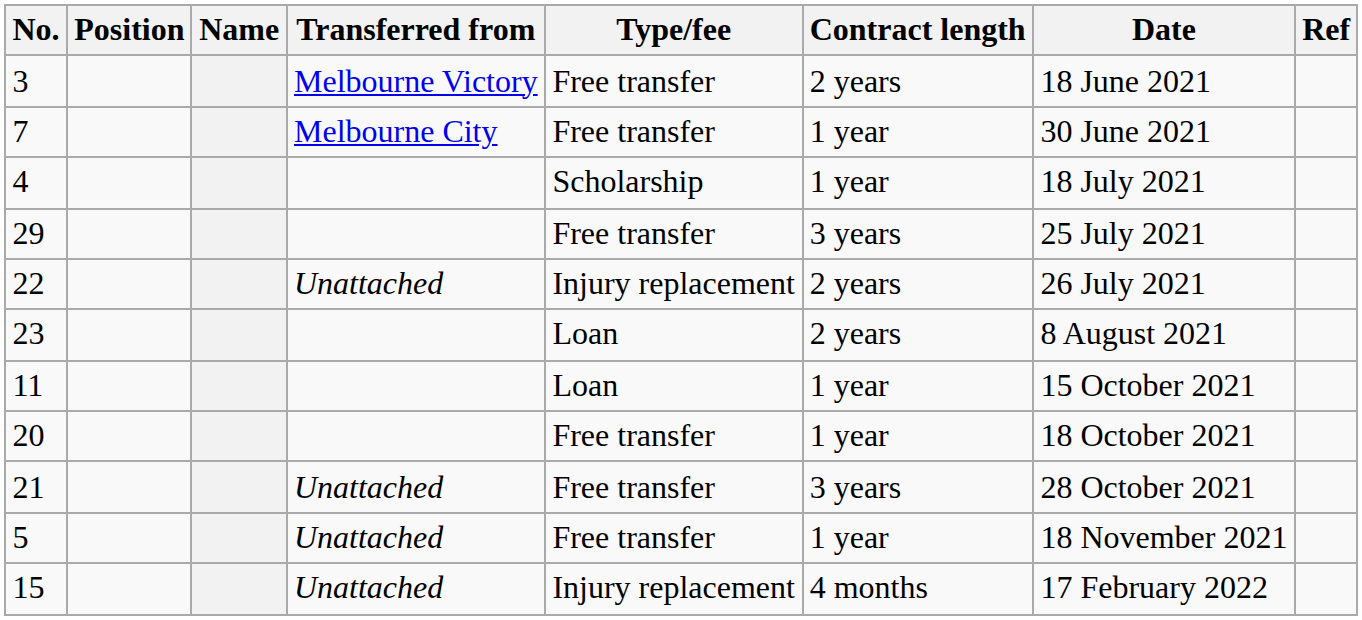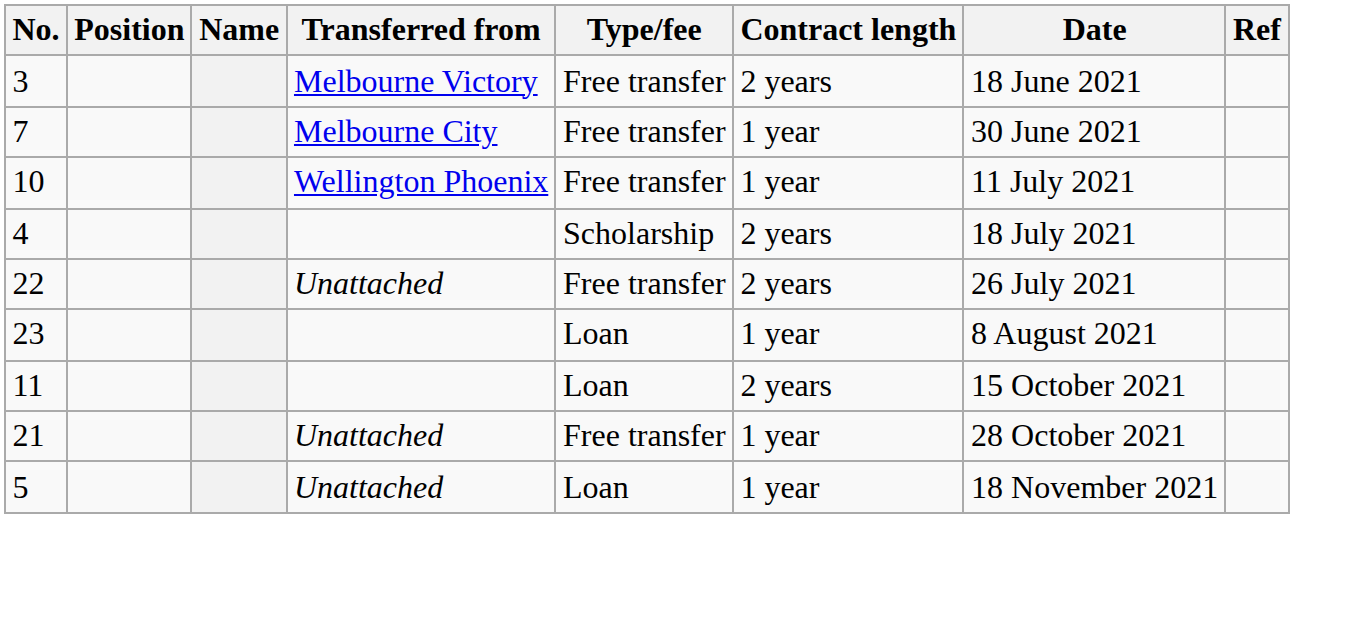+ row: 10 | Wellington Phoenix | Free transfer | 1 year | 11 July 2021
4 | Contract length: 1 year -> 2 years
- row: 29 | Free transfer | 3 years | 25 July 2021
22 | Type/fee: Injury replacement -> Free transfer
23 | Contract length: 2 years -> 1 year
11 | Contract length: 1 year -> 2 years
- row: 20 | Free transfer | 1 year | 18 October 2021
21 | Contract length: 3 years -> 1 year
5 | Type/fee: Free transfer -> Loan
- row: 15 | Unattached | Injury replacement | 4 months | 17 February 2022
